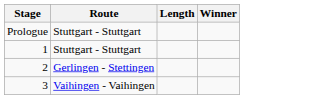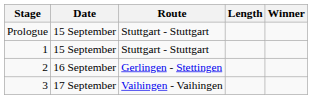+ column: Date | 15 September | 15 September | 16 September | 17 September
